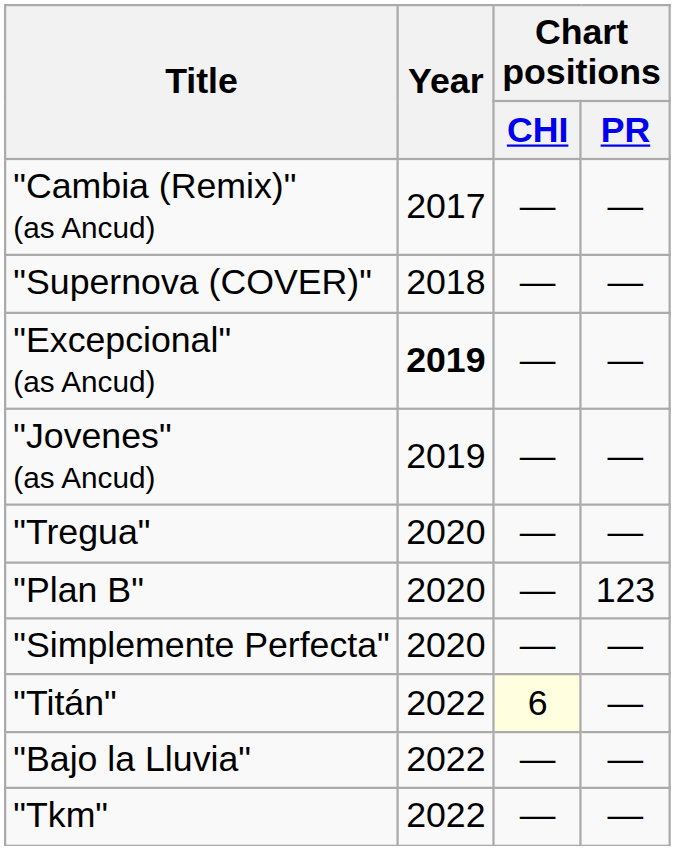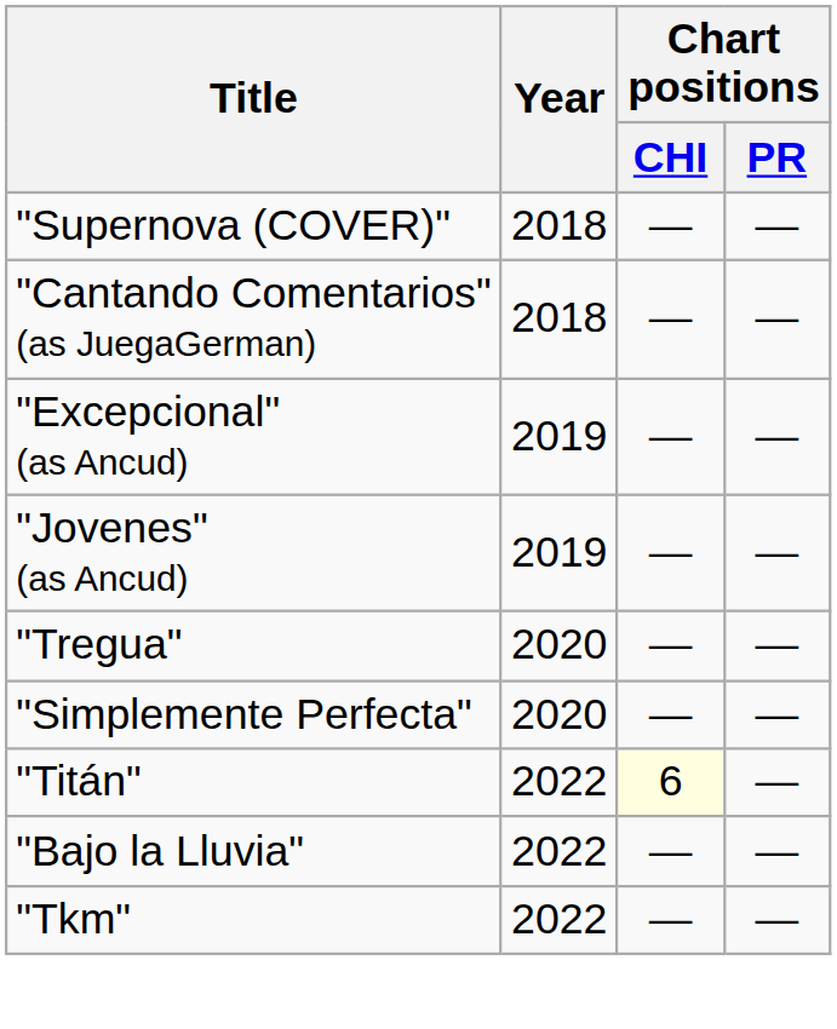- row: "Cambia (Remix)" (as Ancud) | 2017 | — | —
+ row: "Cantando Comentarios" (as JuegaGerman) | 2018 | — | —
"Excepcional" (as Ancud) | Year: bold -> normal
- row: "Plan B" | 2020 | — | 123
